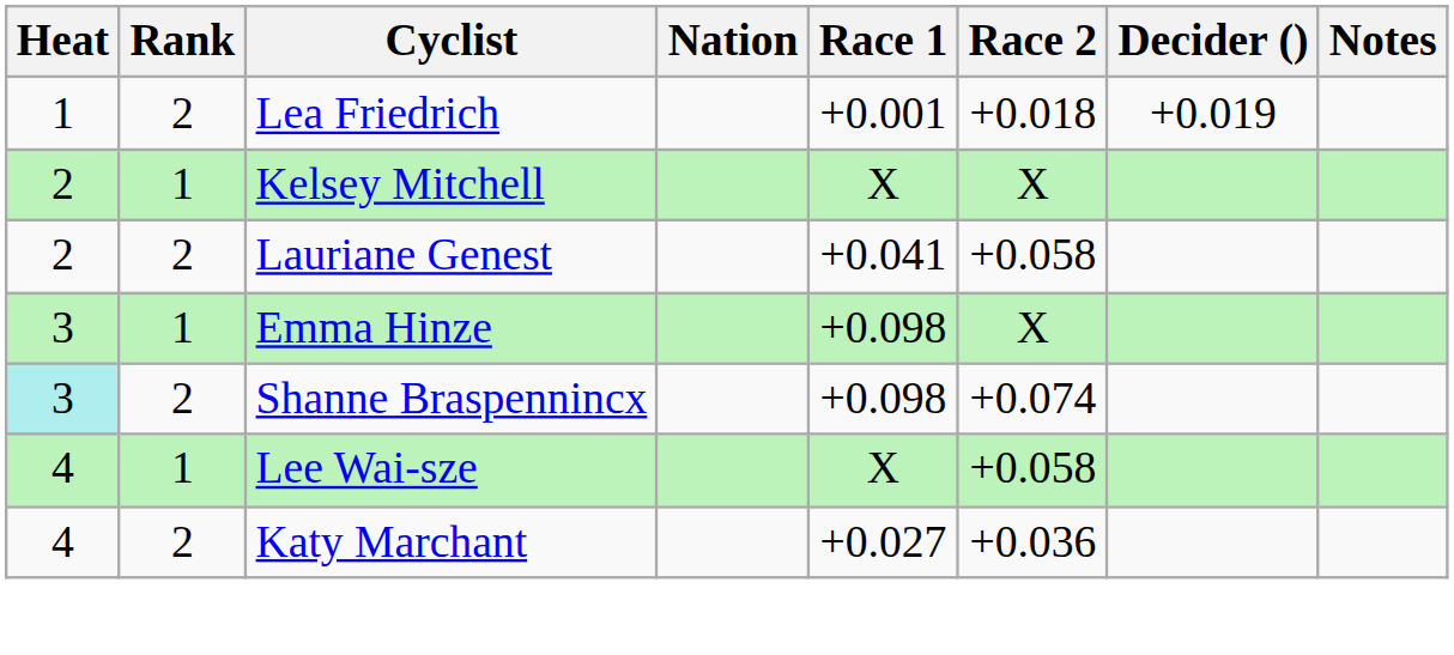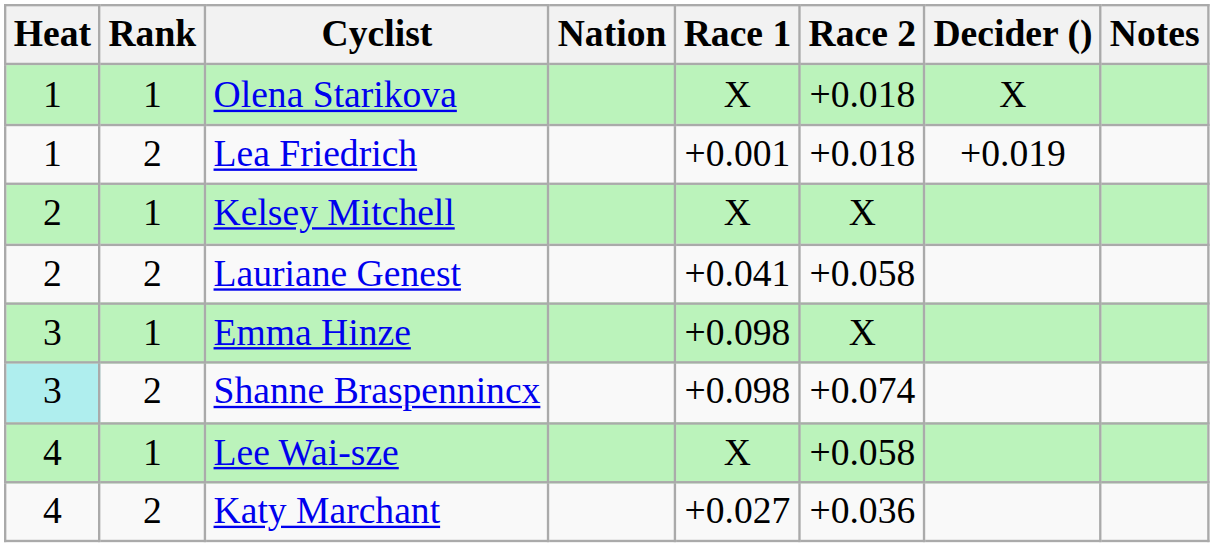+ row: 1 | 1 | Olena Starikova | X | +0.018 | X
